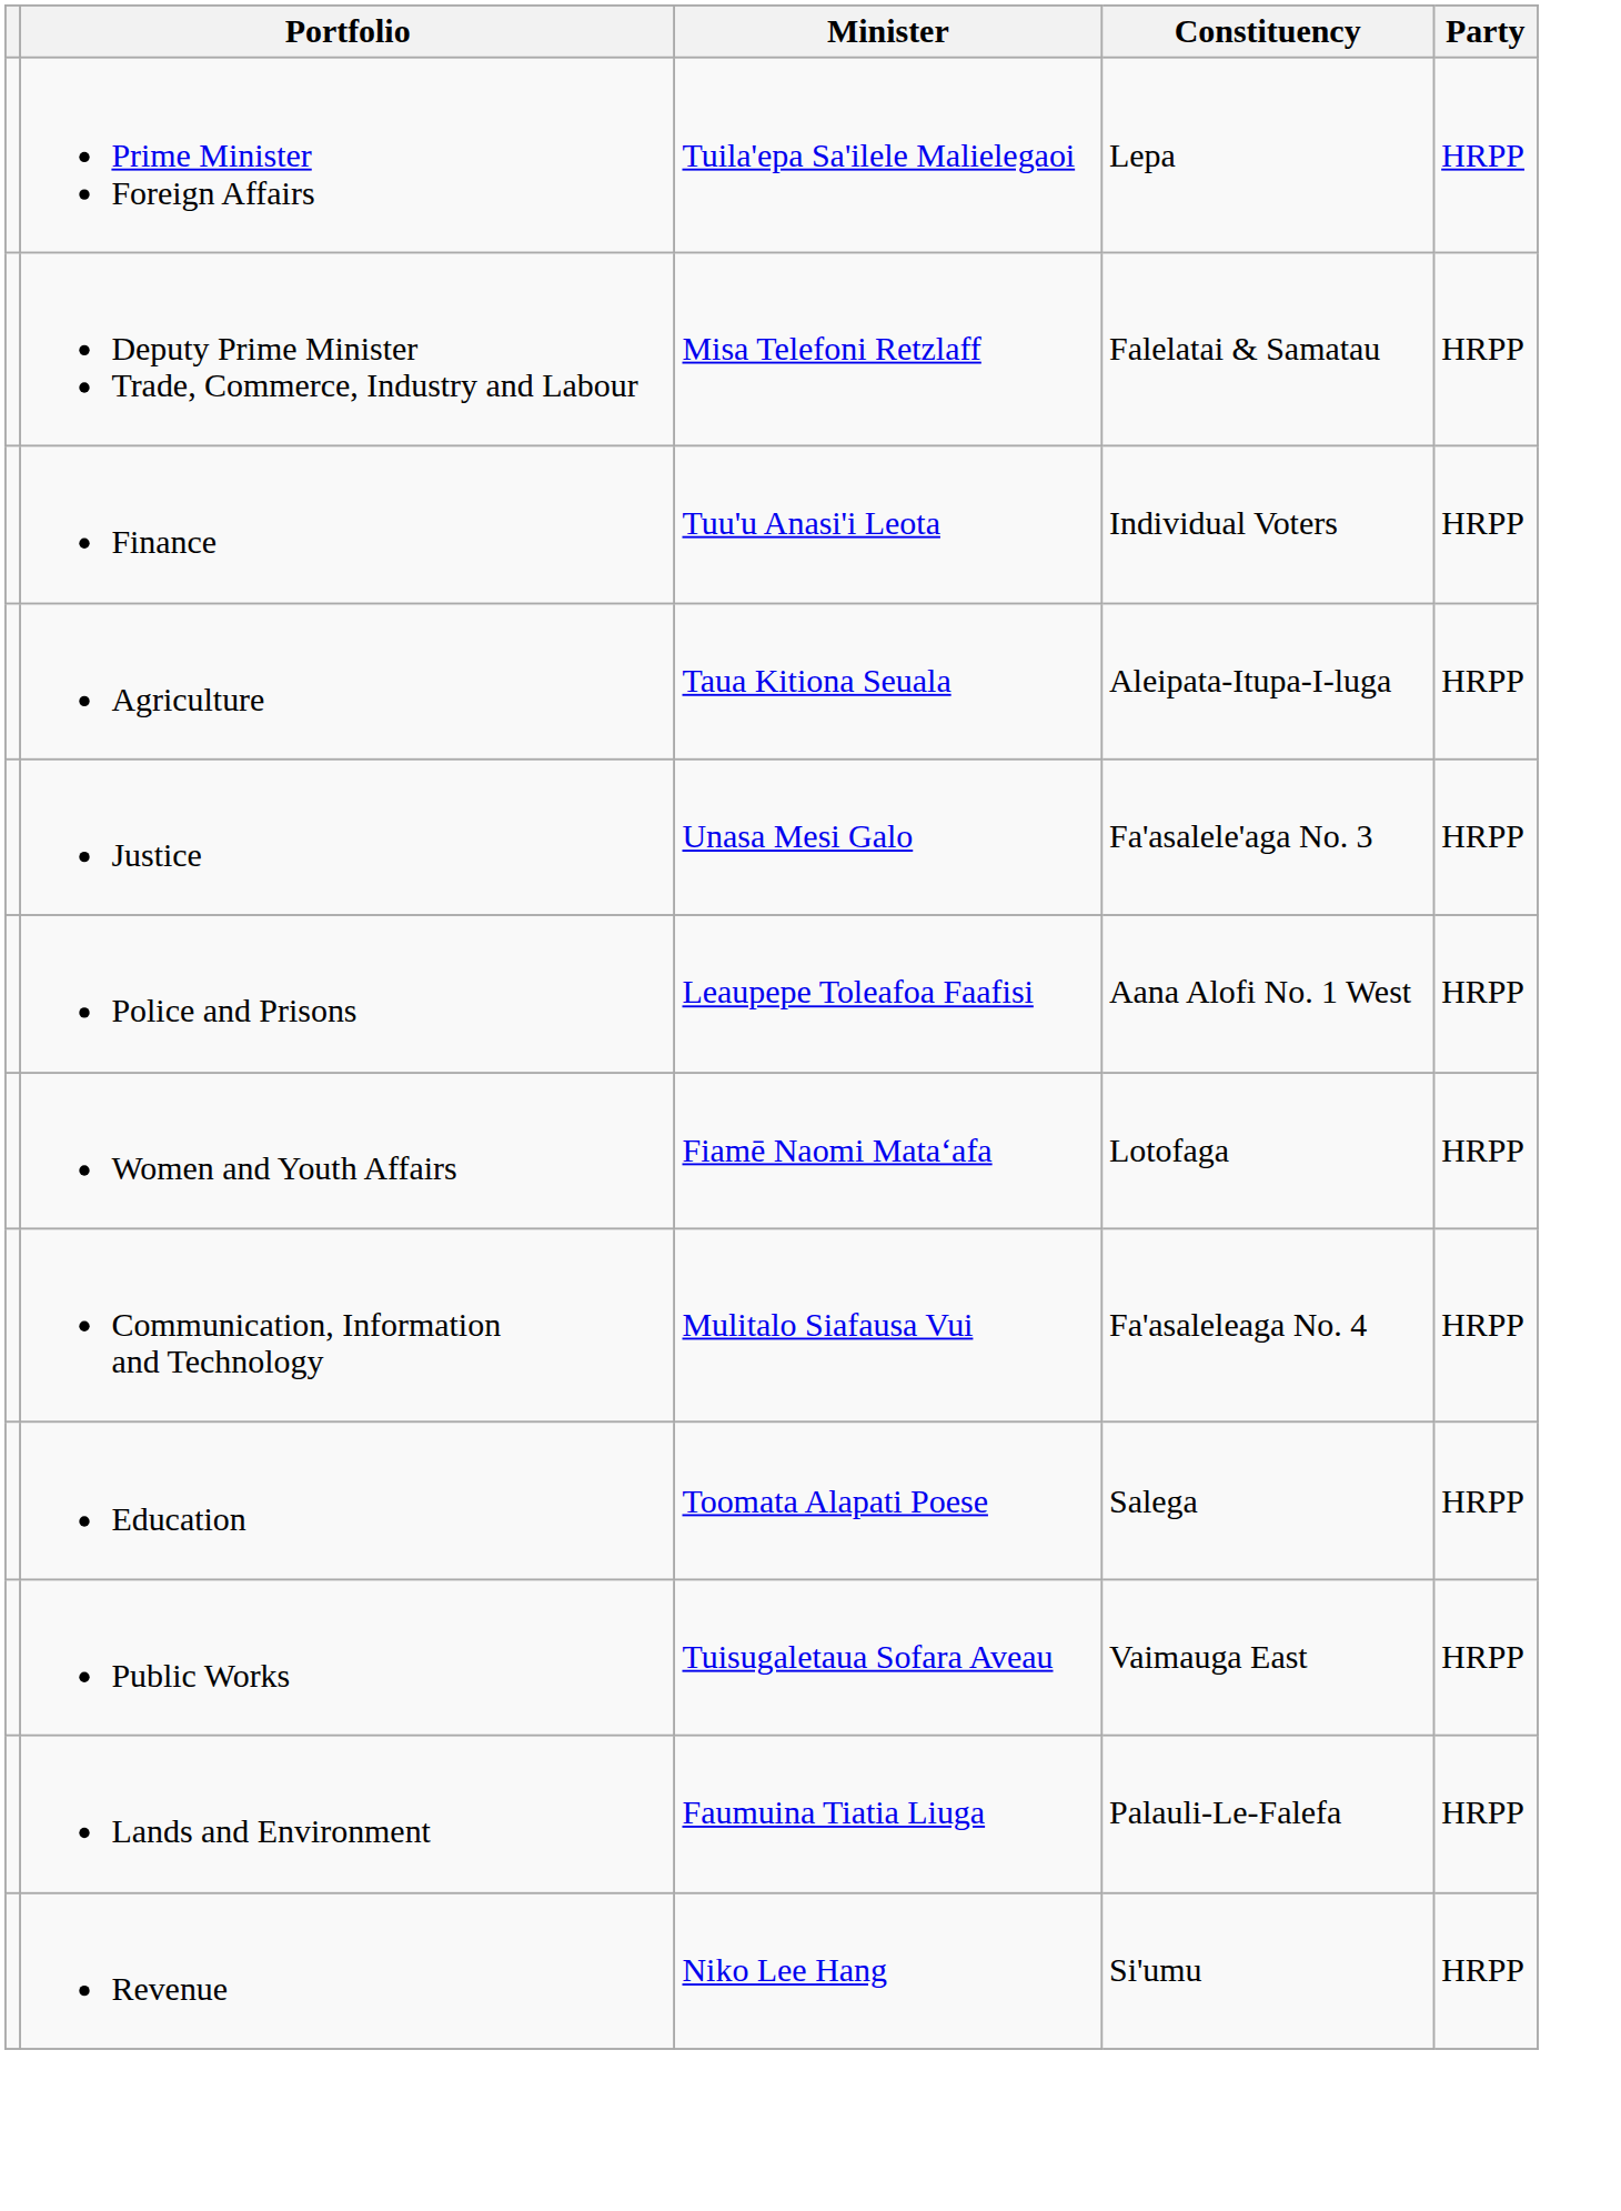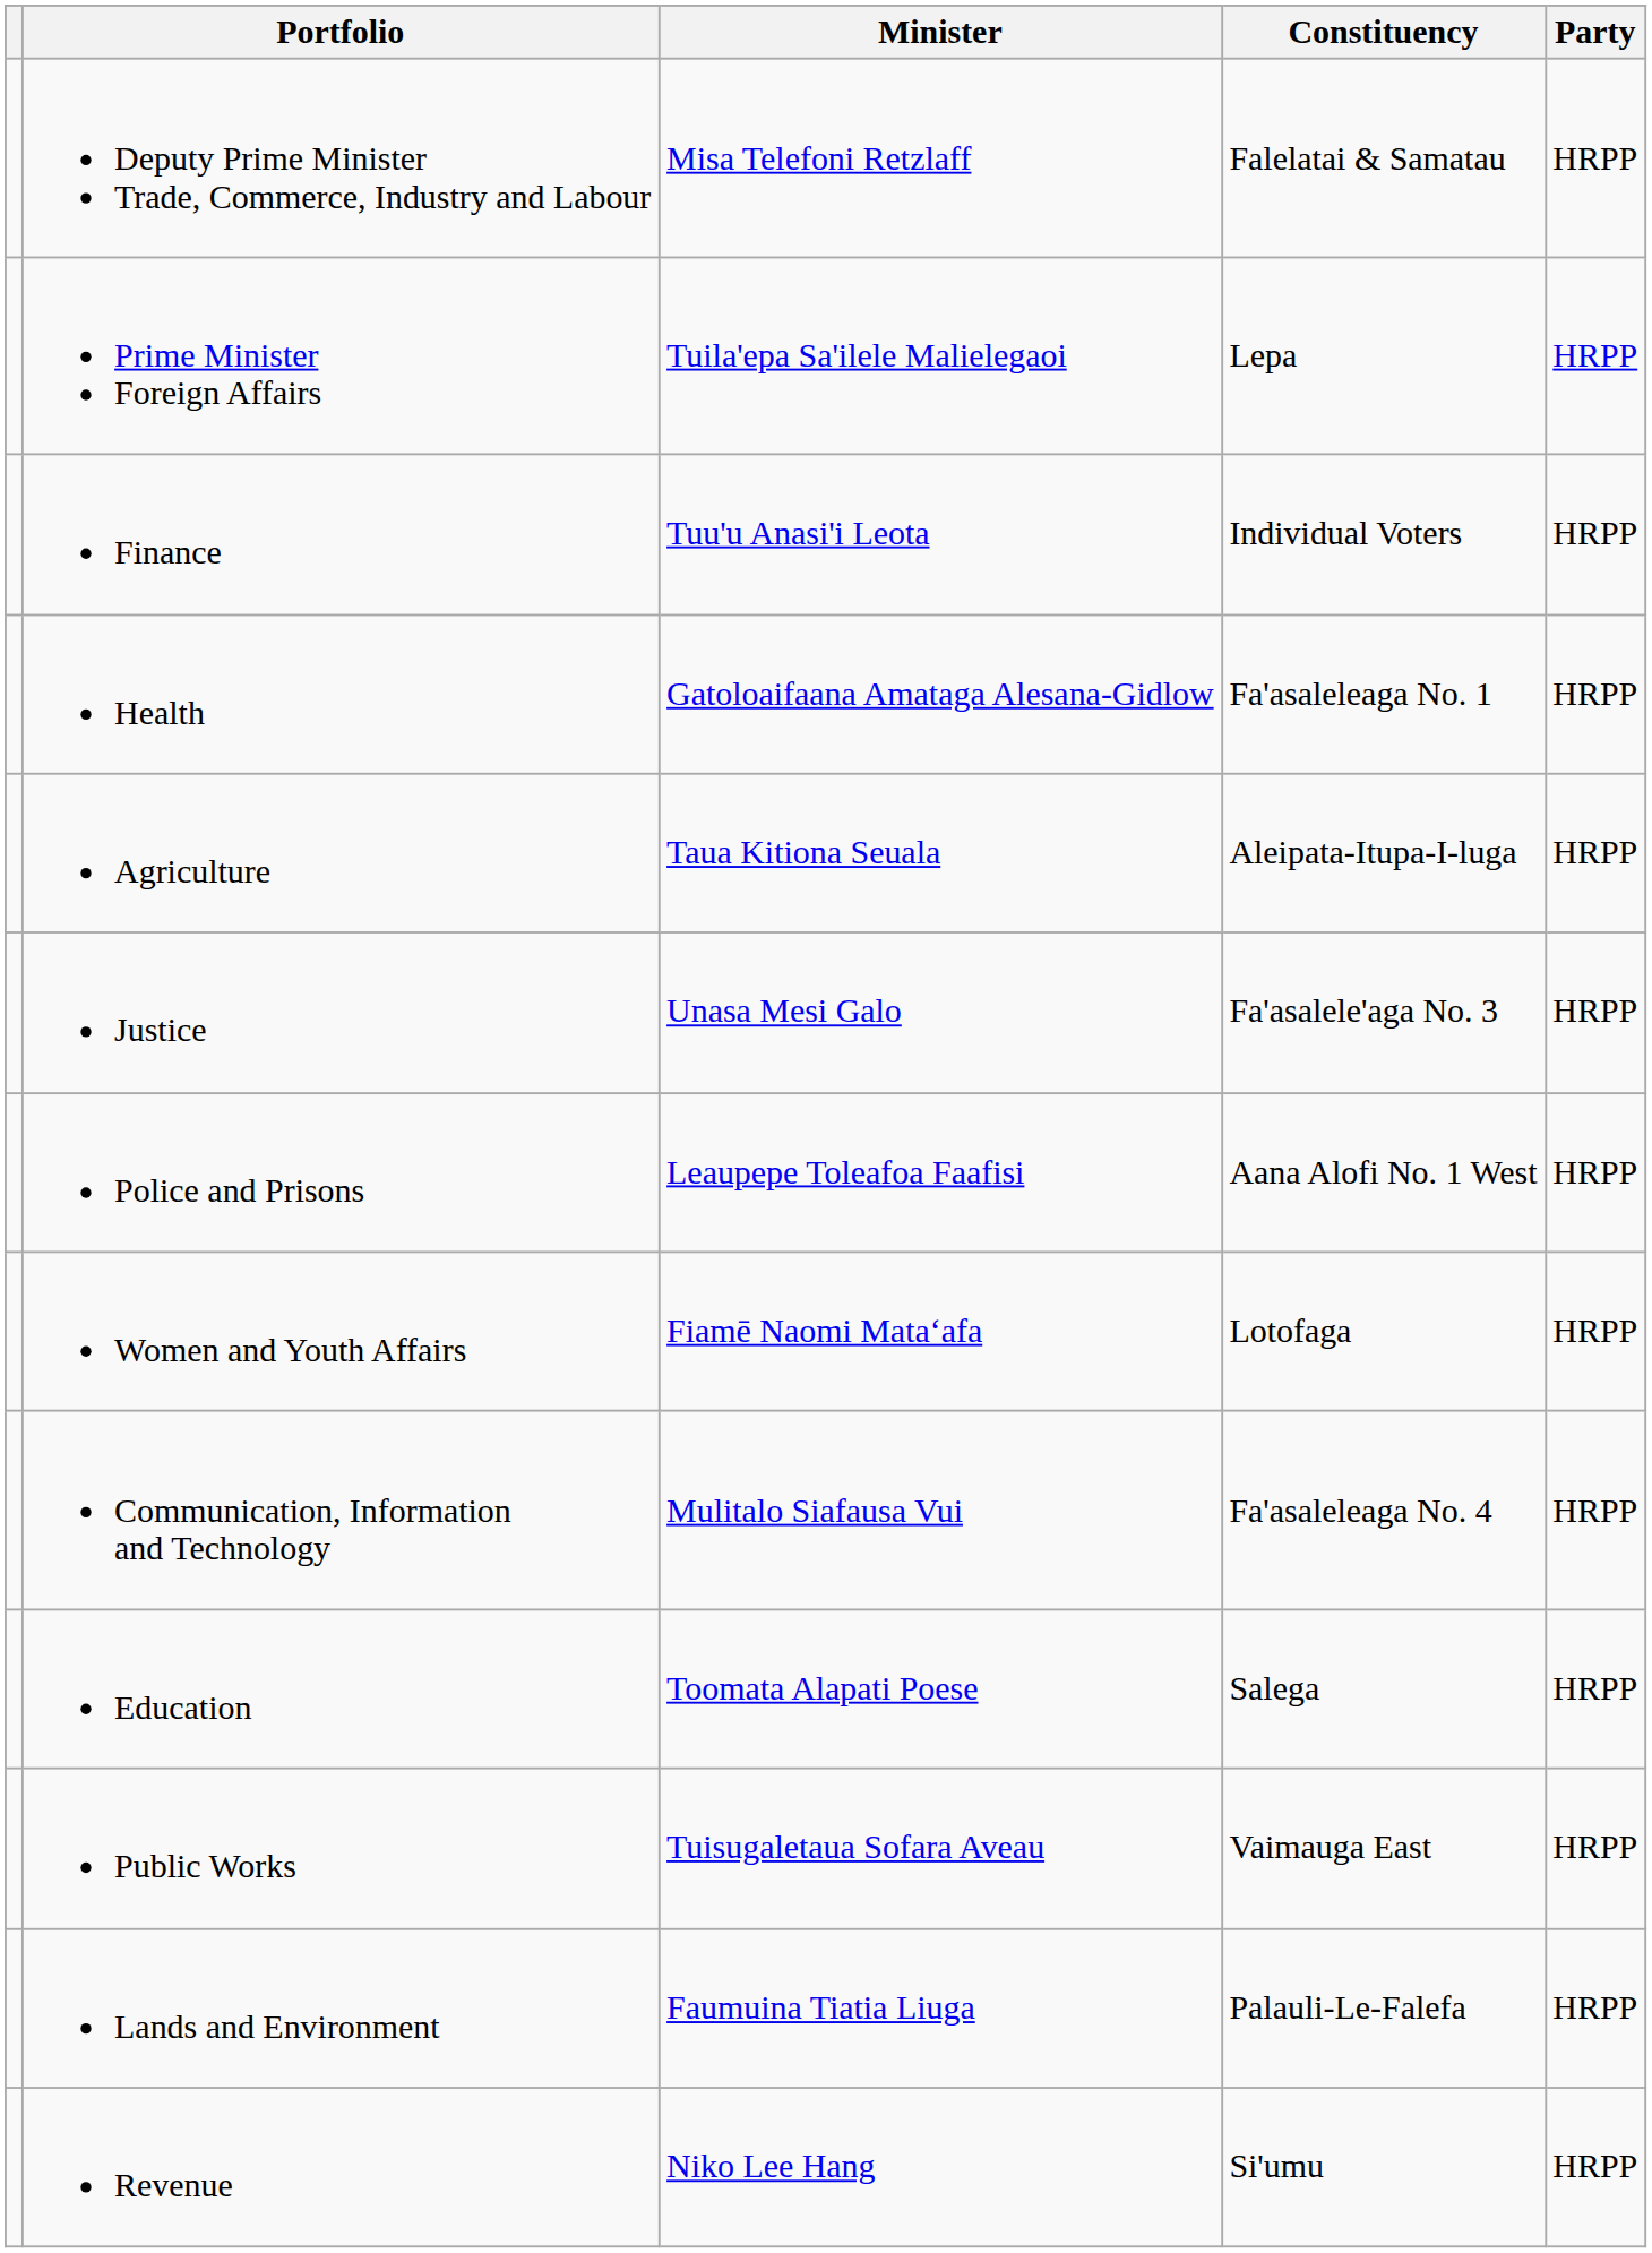rows swapped: Prime Minister Foreign Affairs <-> Deputy Prime Minister Trade, Commerce, Industry and Labour
+ row: Health | Gatoloaifaana Amataga Alesana-Gidlow | Fa'asaleleaga No. 1 | HRPP
